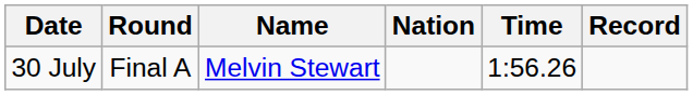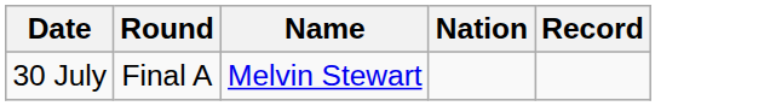- column: Time | 1:56.26
